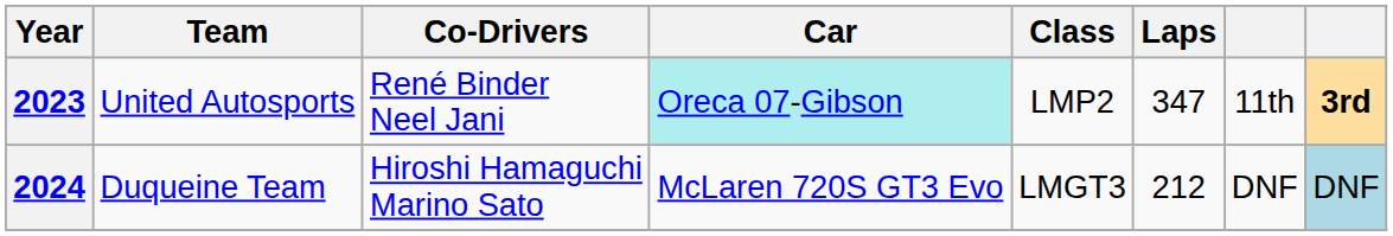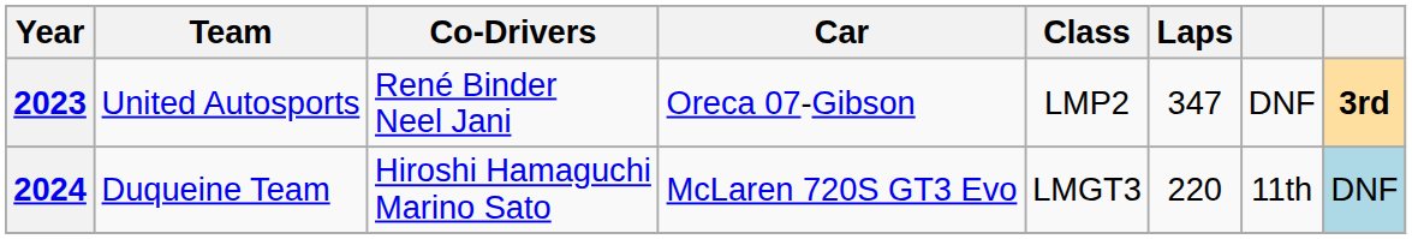2023 | Car: paleturquoise background -> no background
2023 | column 7: 11th -> DNF
2024 | Laps: 212 -> 220
2024 | column 7: DNF -> 11th
